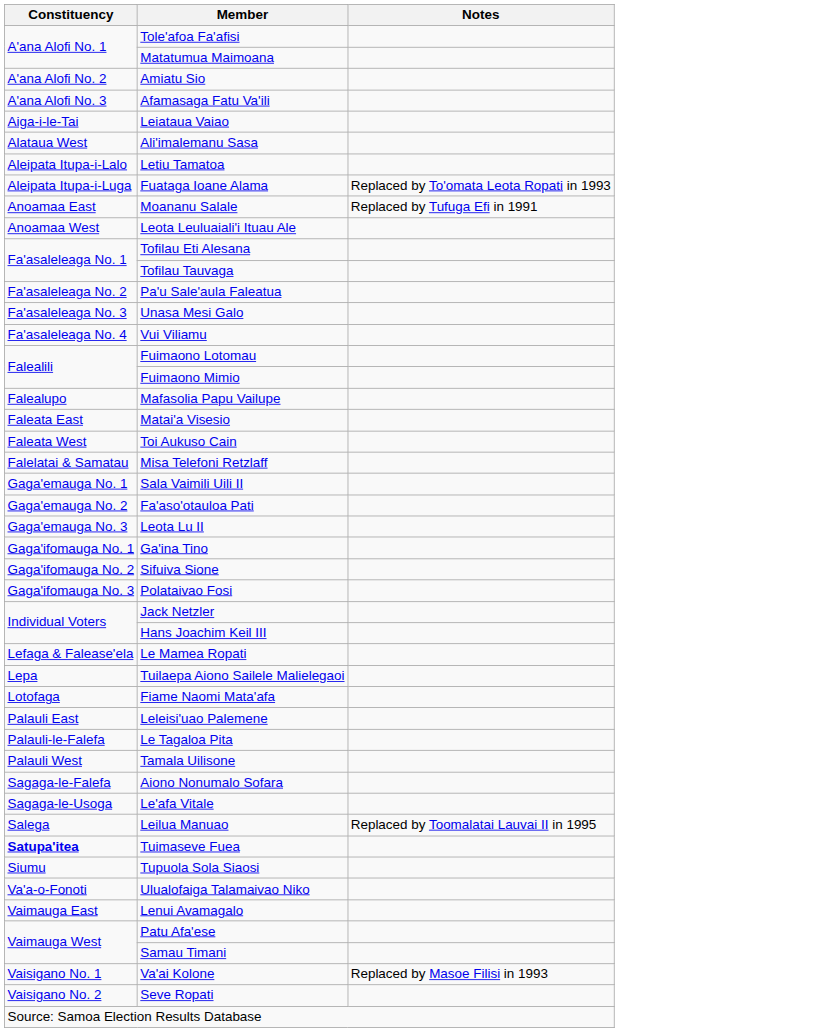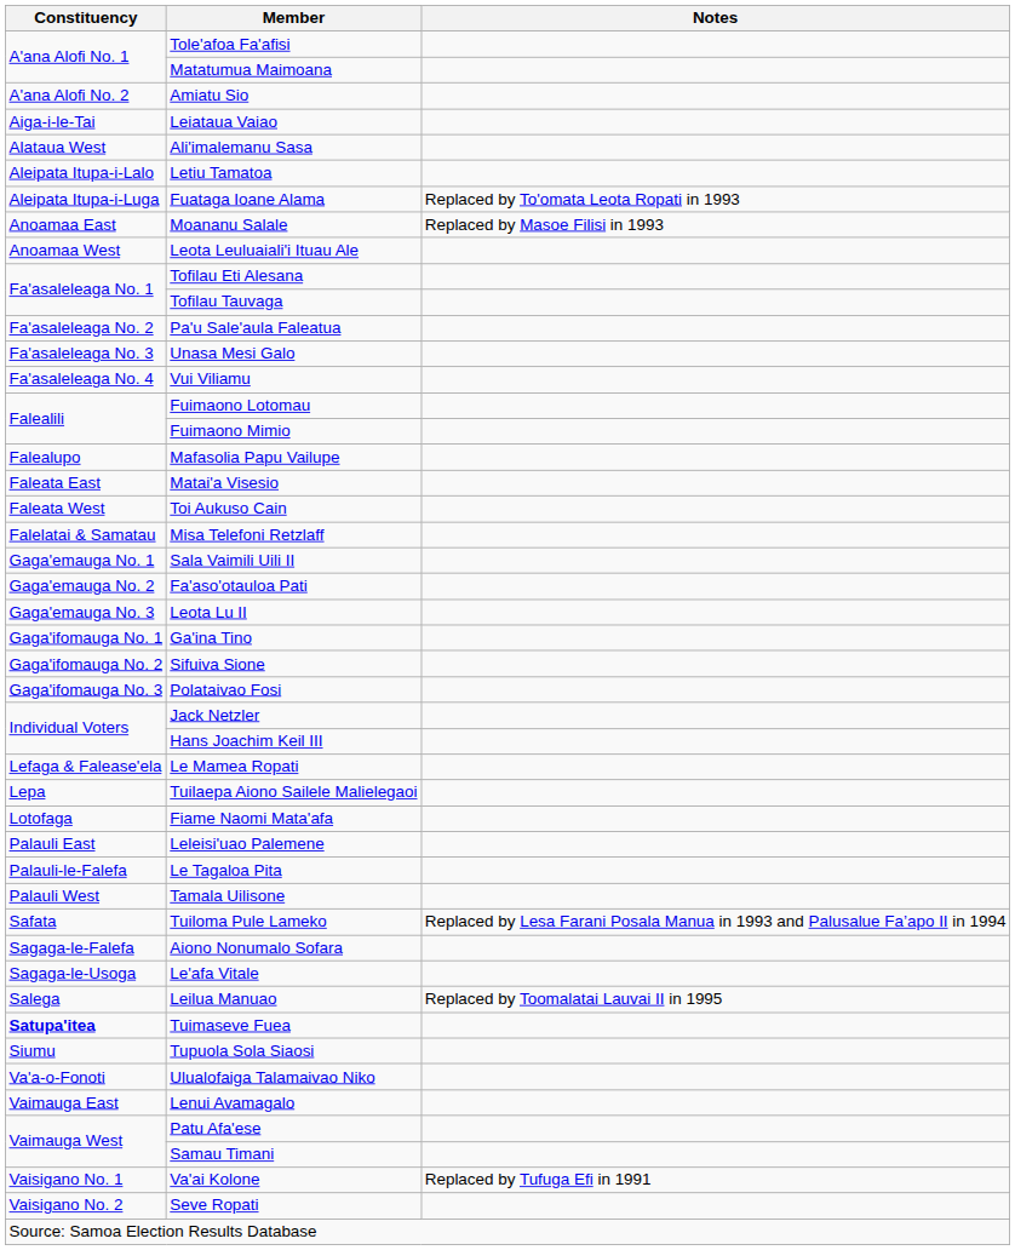- row: A'ana Alofi No. 3 | Afamasaga Fatu Va'ili
Moananu Salale | Notes: Replaced by Tufuga Efi in 1991 -> Replaced by Masoe Filisi in 1993
+ row: Safata | Tuiloma Pule Lameko | Replaced by Lesa Farani Posala Manua in 1993 and Palusalue Fa’apo II in 1994
Va'ai Kolone | Notes: Replaced by Masoe Filisi in 1993 -> Replaced by Tufuga Efi in 1991
